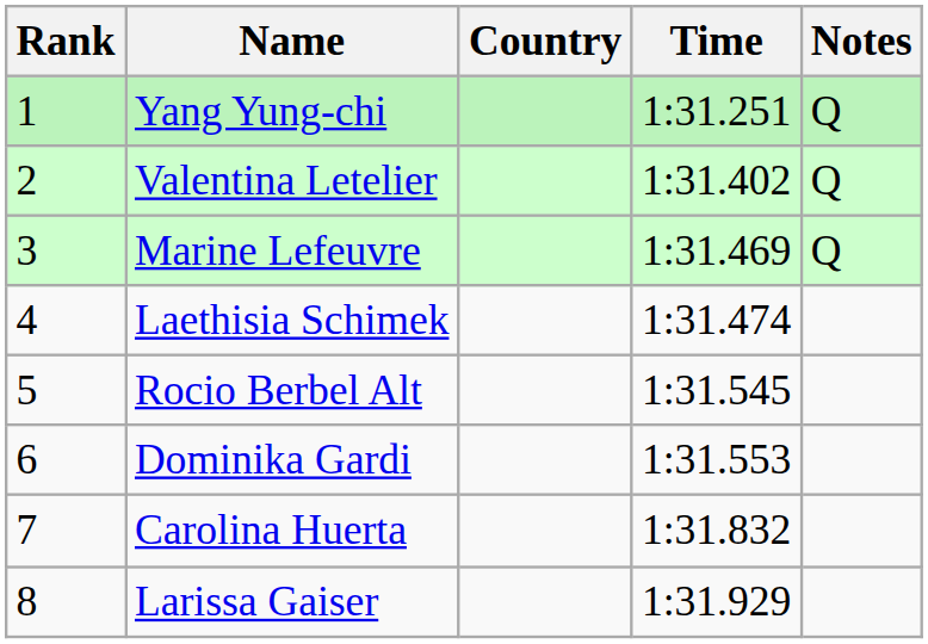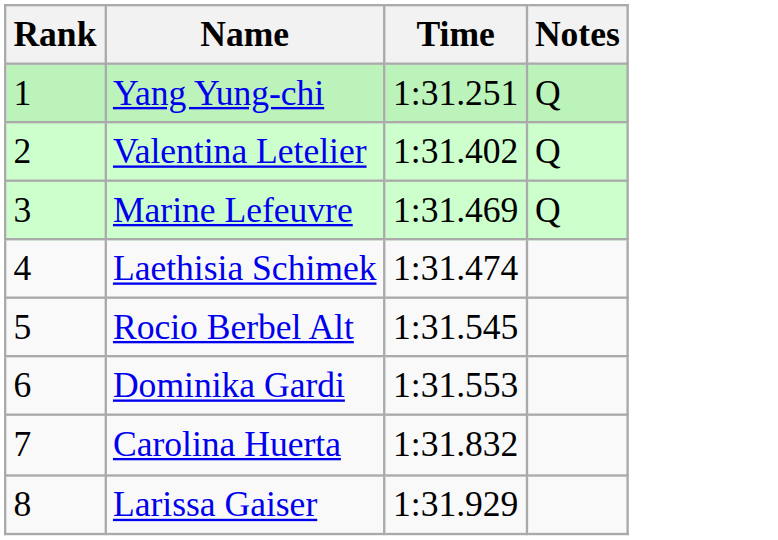- column: Country
